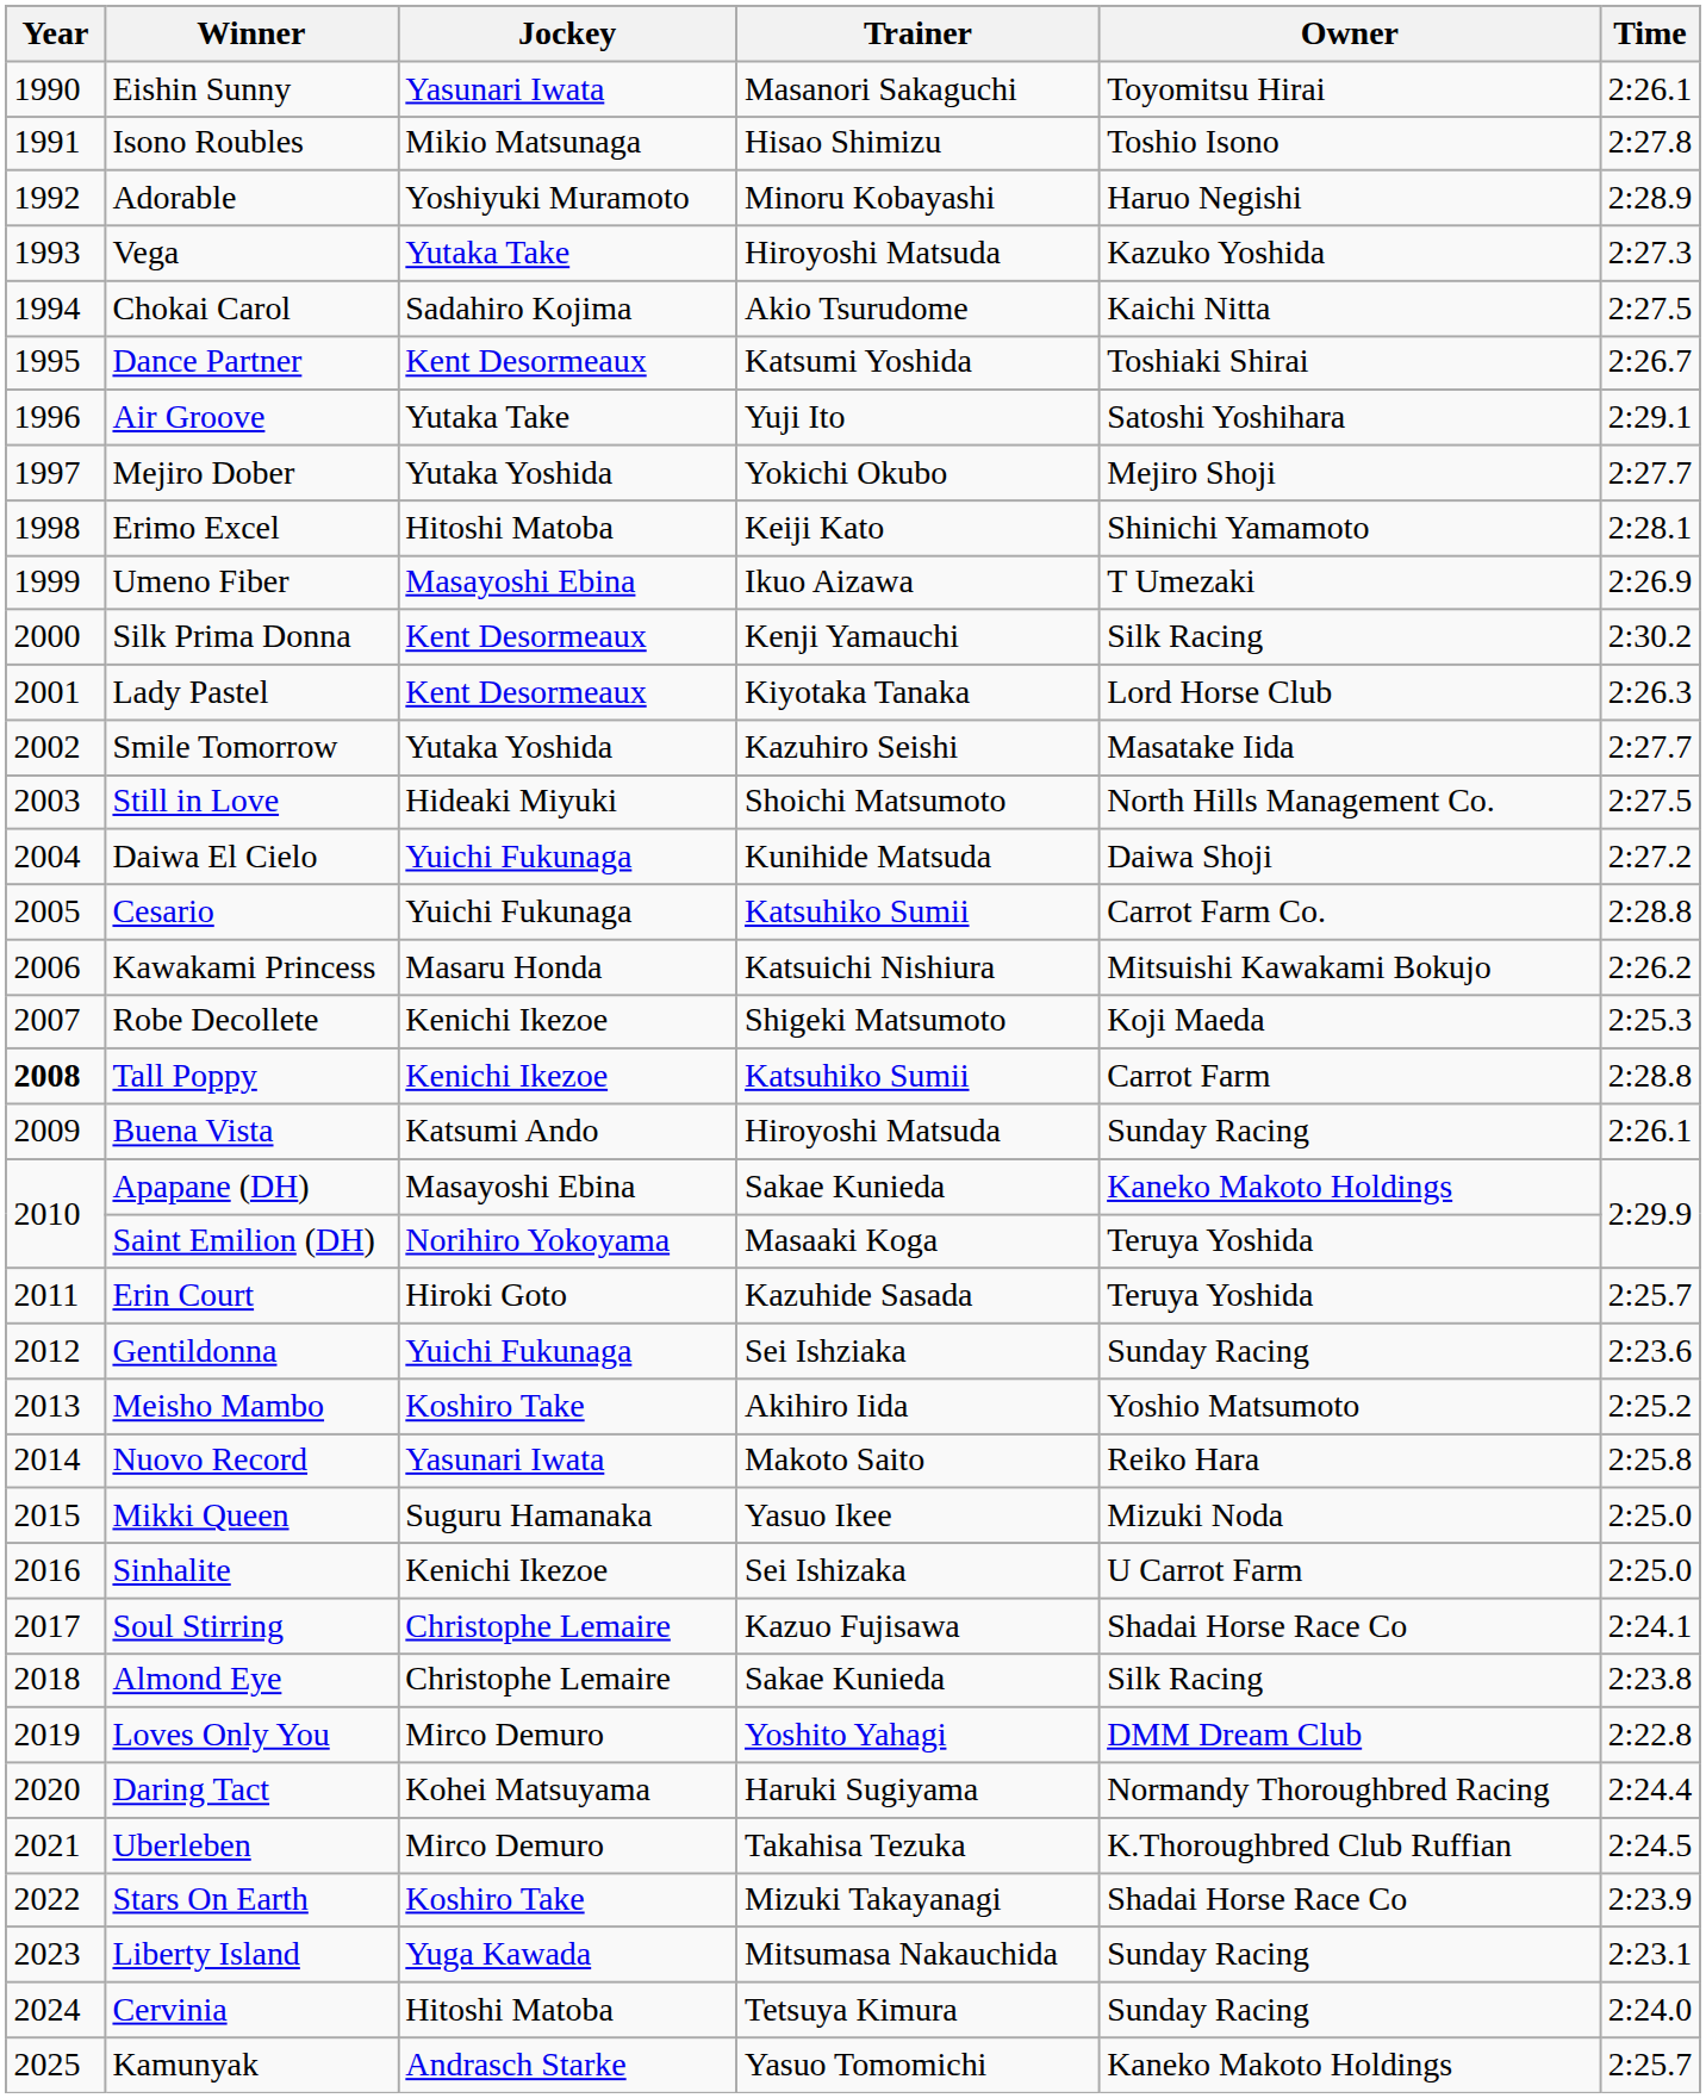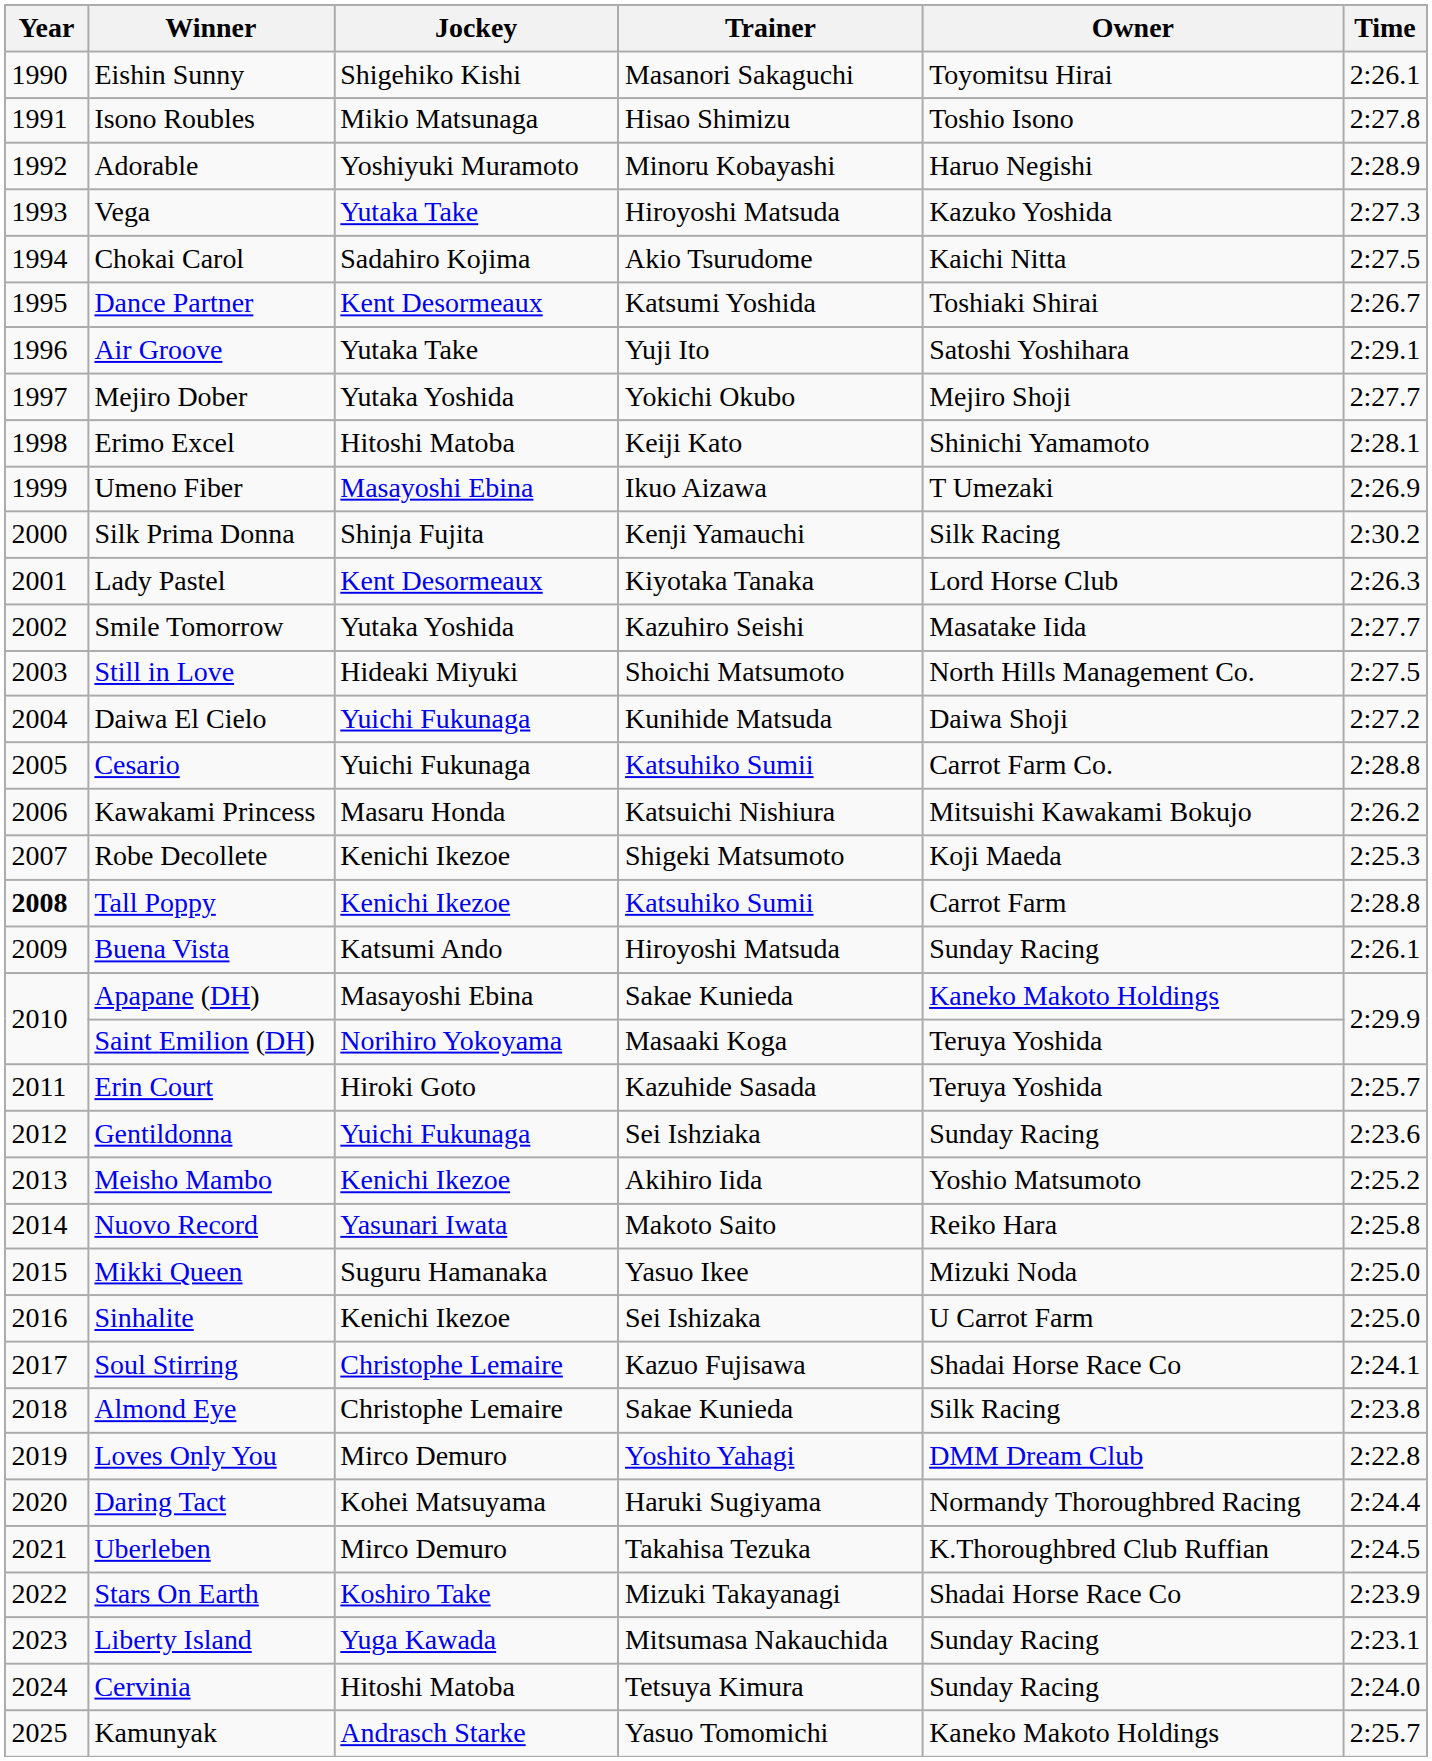Eishin Sunny | Jockey: Yasunari Iwata -> Shigehiko Kishi
Silk Prima Donna | Jockey: Kent Desormeaux -> Shinja Fujita
Meisho Mambo | Jockey: Koshiro Take -> Kenichi Ikezoe
